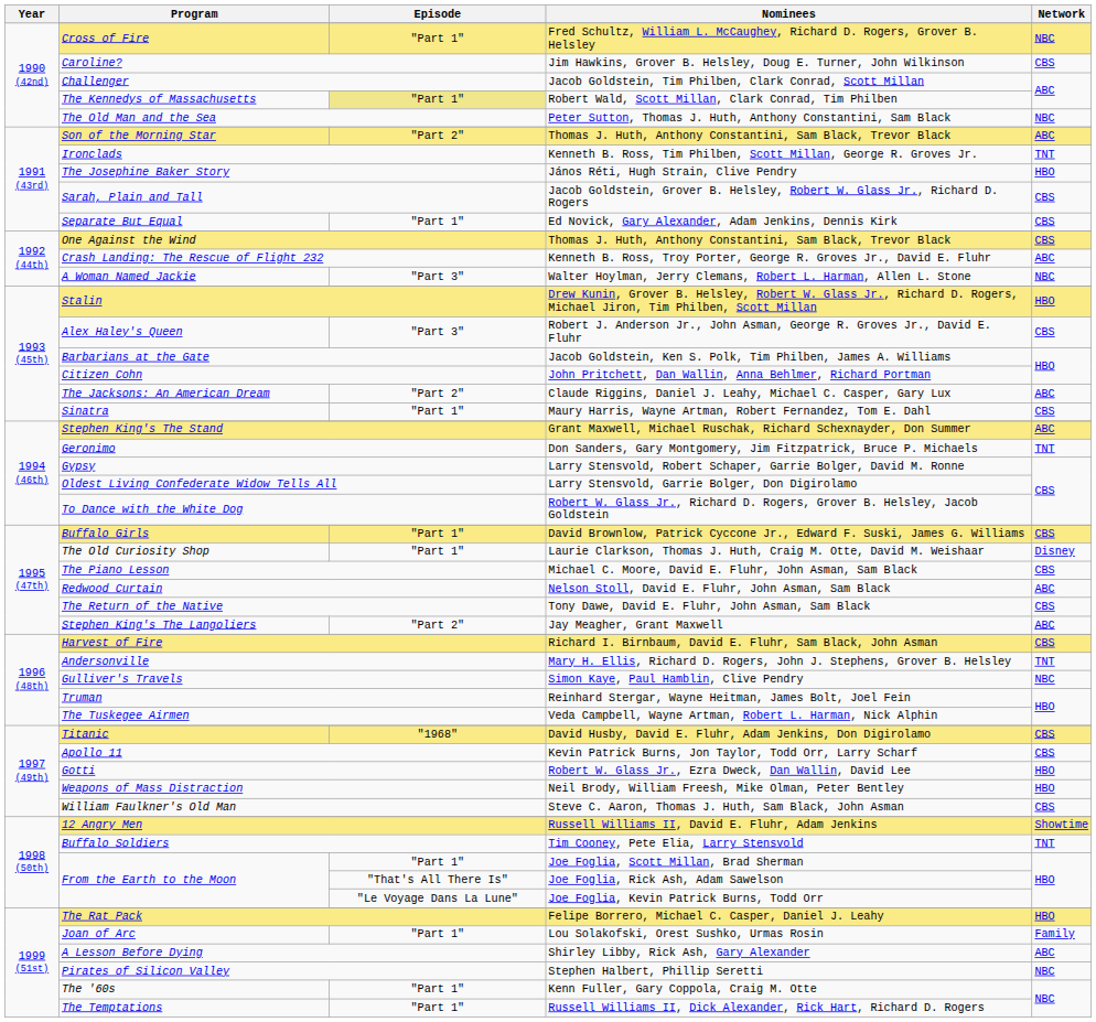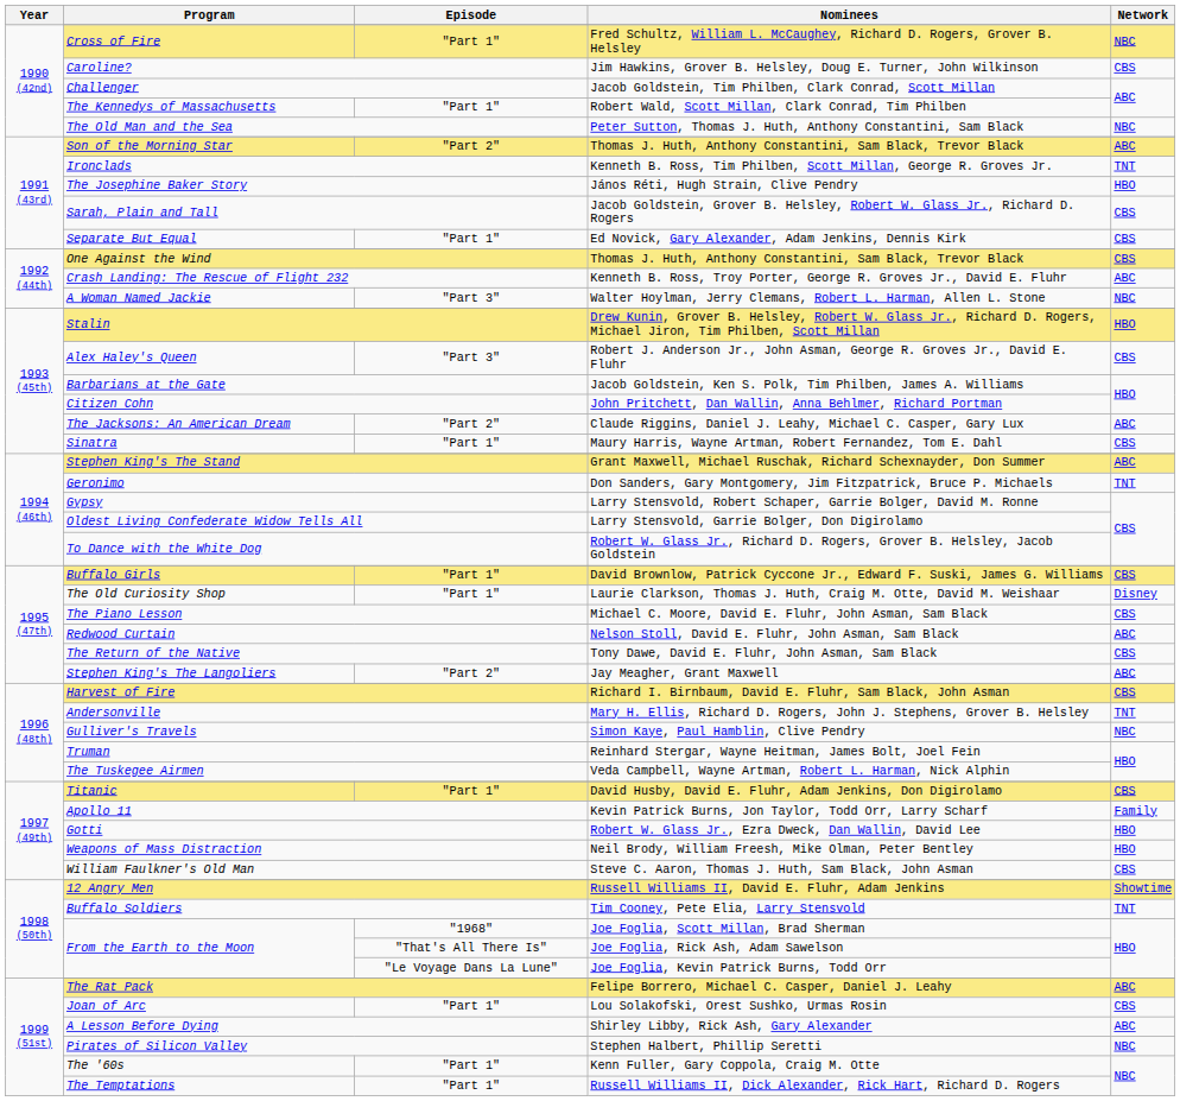Robert Wald, Scott Millan, Clark Conrad, Tim Philben | Episode: khaki background -> no background
David Husby, David E. Fluhr, Adam Jenkins, Don Digirolamo | Episode: "1968" -> "Part 1"
Kevin Patrick Burns, Jon Taylor, Todd Orr, Larry Scharf | Network: CBS -> Family
Joe Foglia, Scott Millan, Brad Sherman | Episode: "Part 1" -> "1968"
Felipe Borrero, Michael C. Casper, Daniel J. Leahy | Network: HBO -> ABC
Lou Solakofski, Orest Sushko, Urmas Rosin | Network: Family -> CBS
